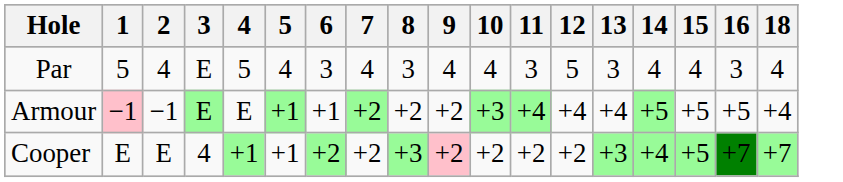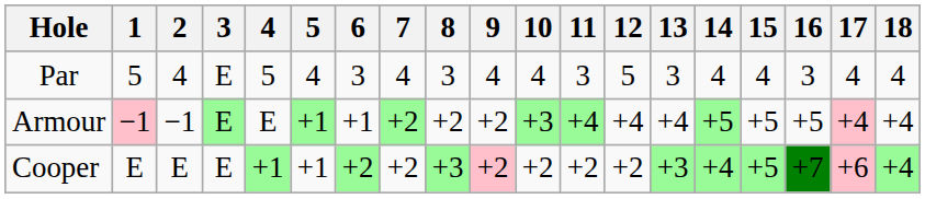+ column: 17 | 4 | +4 | +6
Cooper | 3: 4 -> E
Cooper | 18: +7 -> +4
